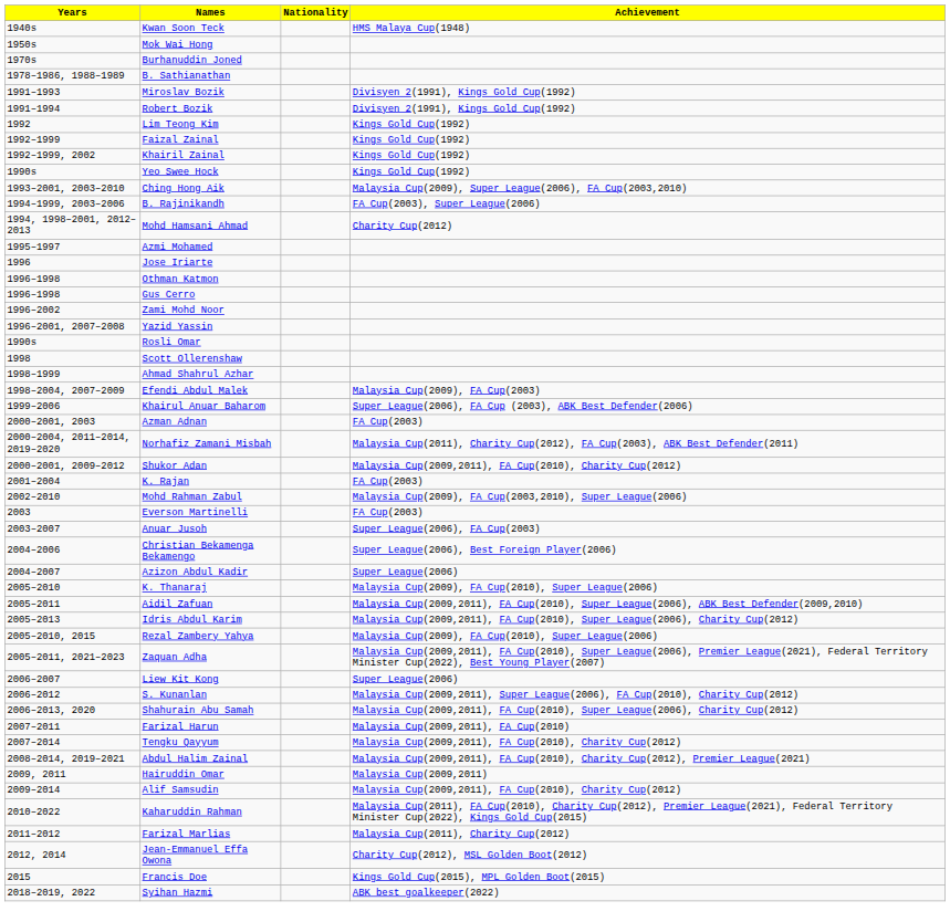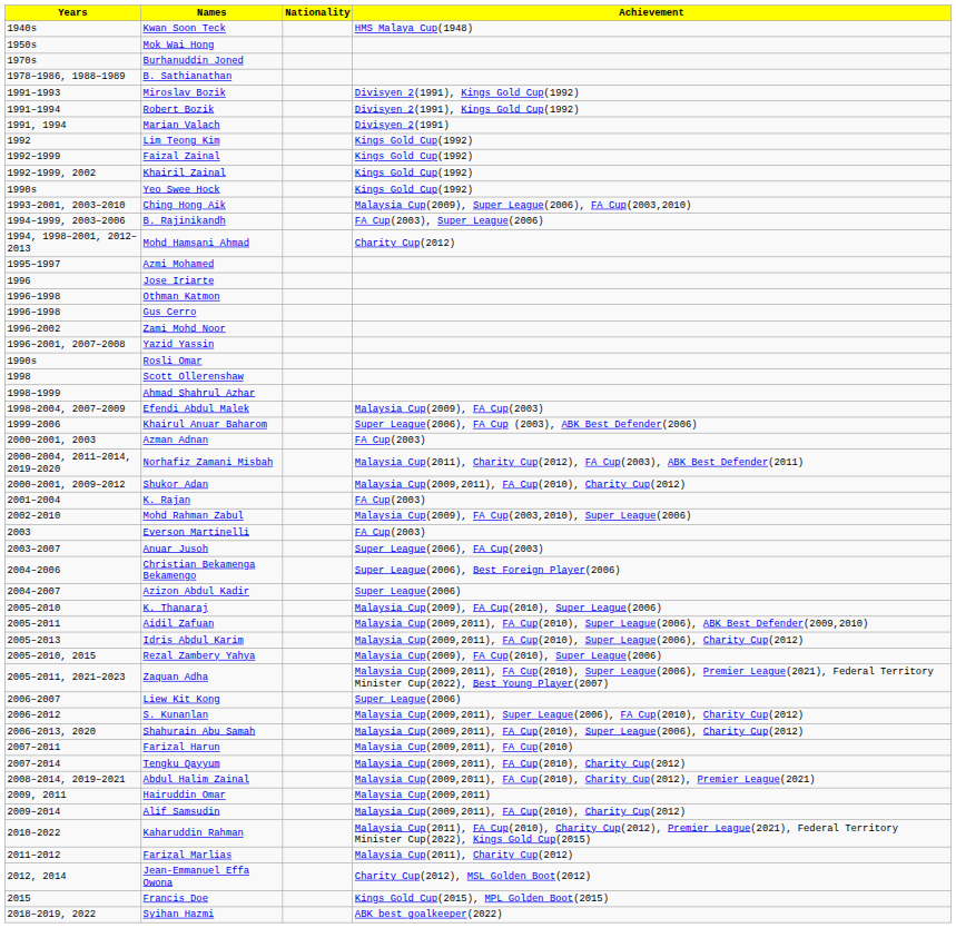+ row: 1991, 1994 | Marian Valach | Divisyen 2(1991)
